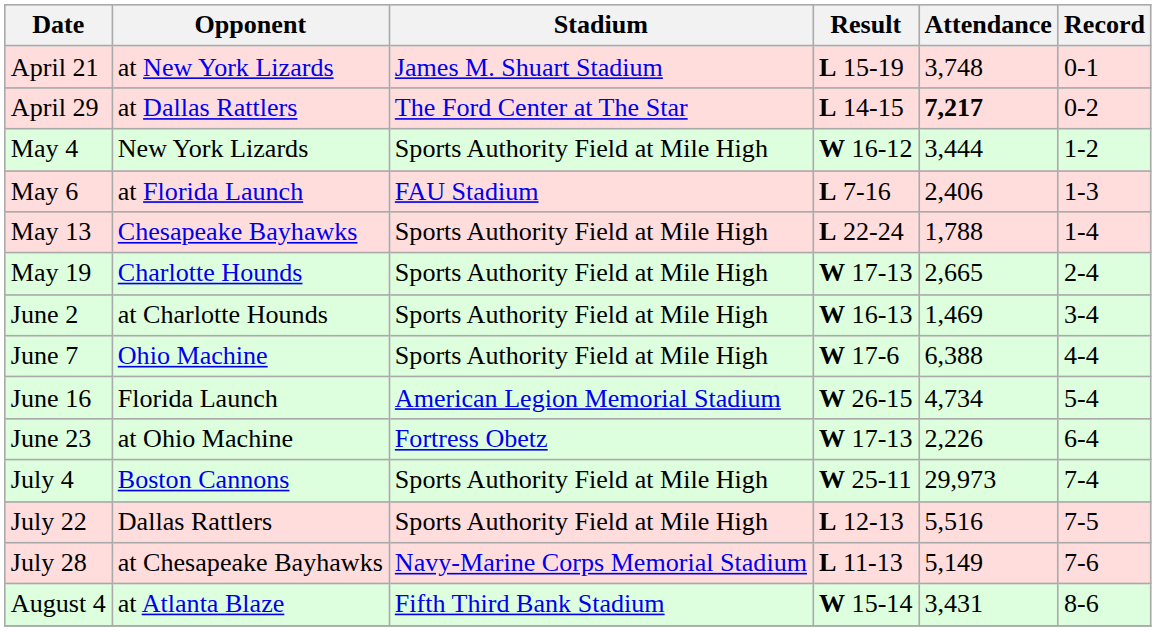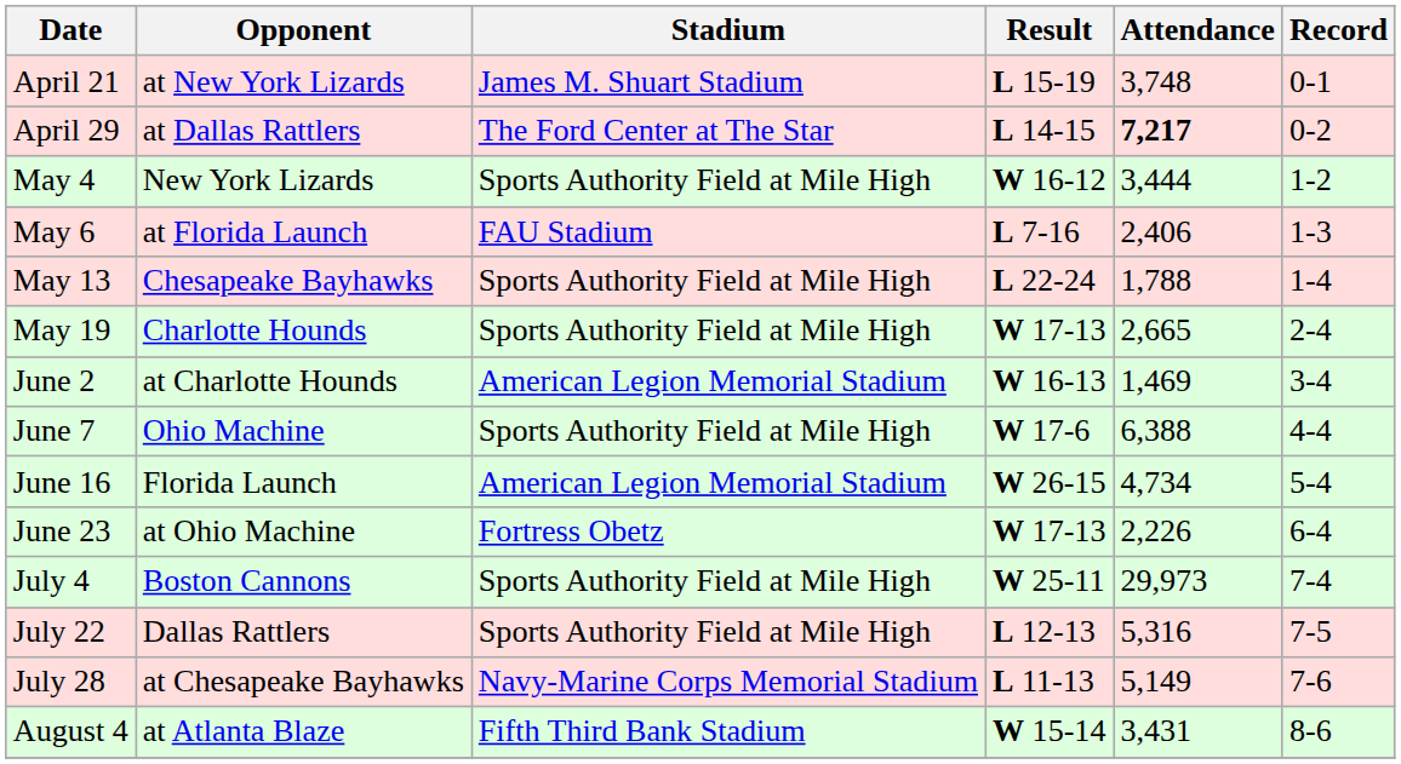June 2 | Stadium: Sports Authority Field at Mile High -> American Legion Memorial Stadium
July 22 | Attendance: 5,516 -> 5,316
